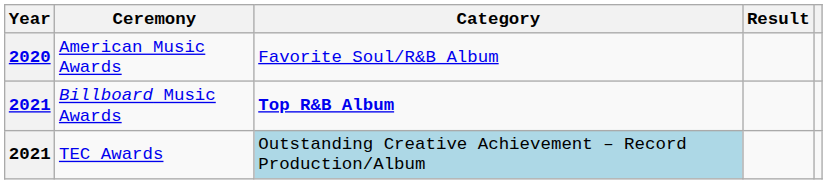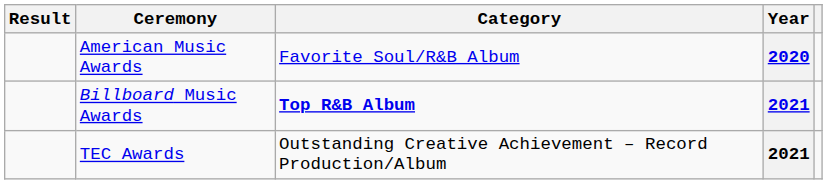columns swapped: Year <-> Result
TEC Awards | Category: lightblue background -> no background
